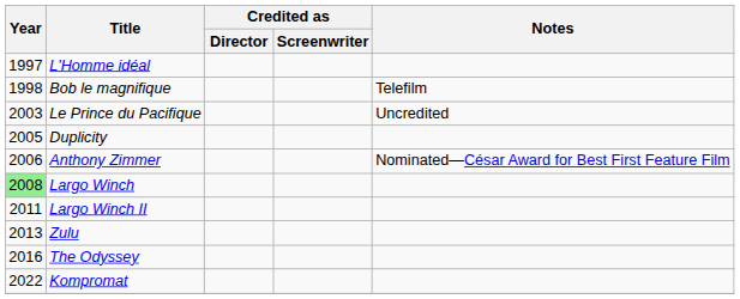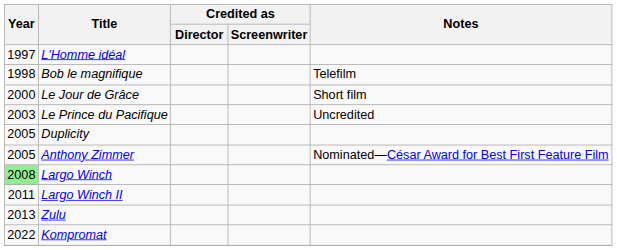+ row: 2000 | Le Jour de Grâce | Short film
Anthony Zimmer | Year: 2006 -> 2005
- row: 2016 | The Odyssey
